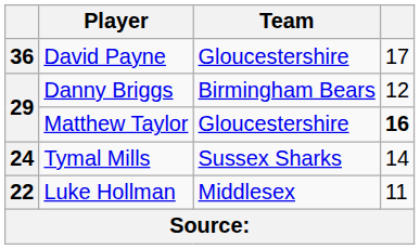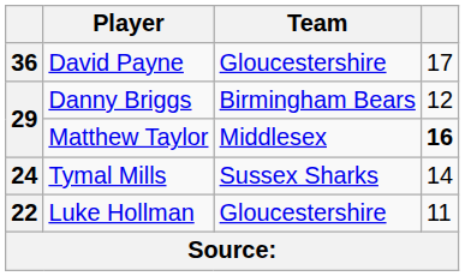Matthew Taylor | Team: Gloucestershire -> Middlesex
Luke Hollman | Team: Middlesex -> Gloucestershire
